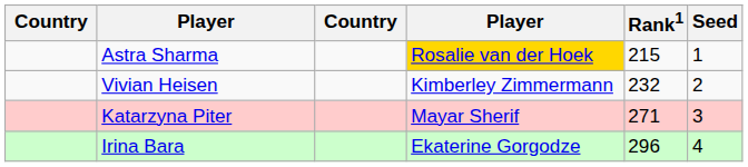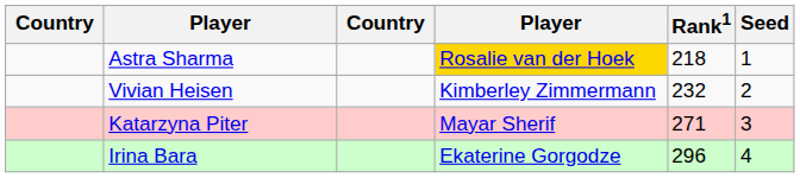Astra Sharma | Rank1: 215 -> 218
